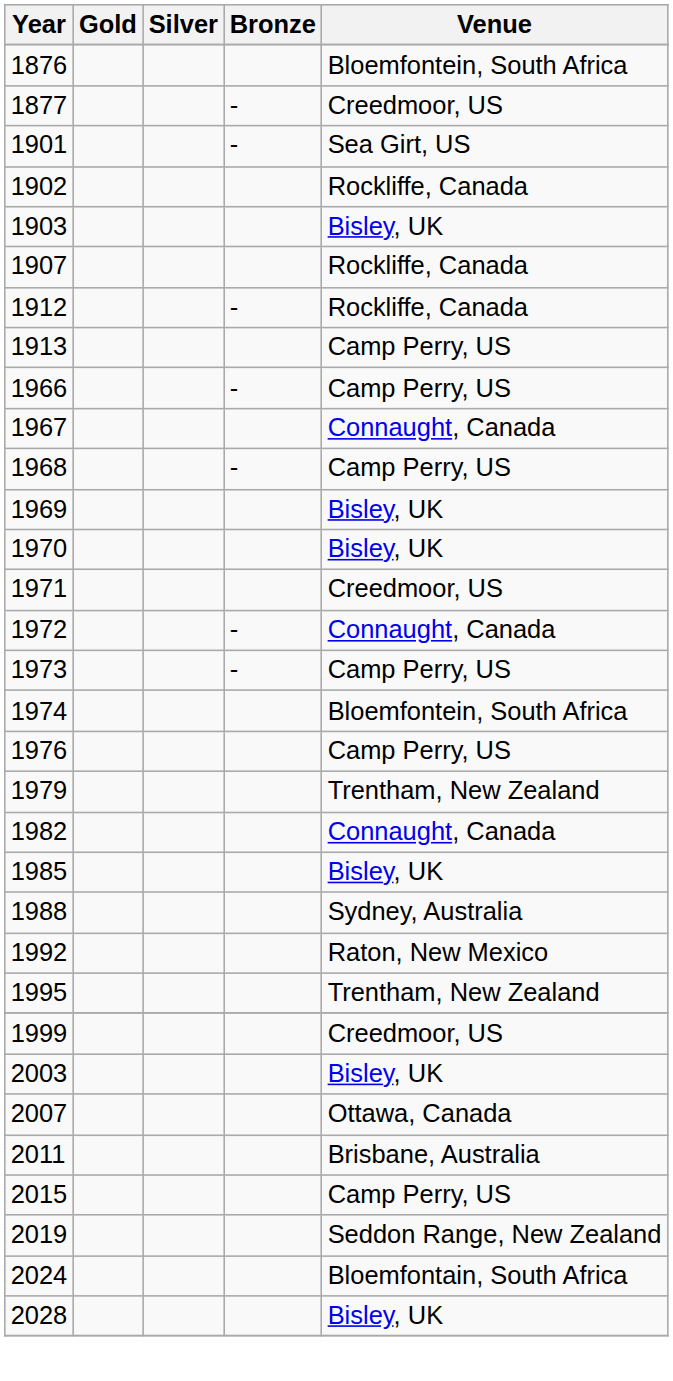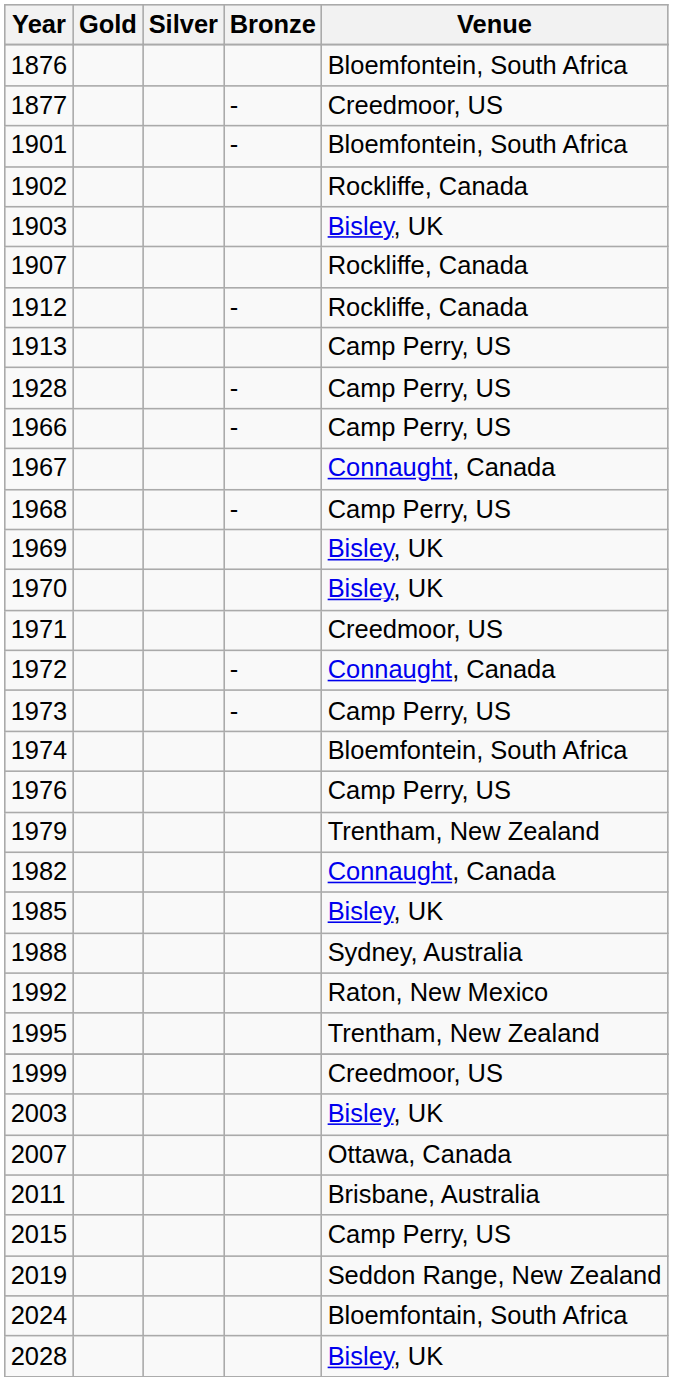1901 | Venue: Sea Girt, US -> Bloemfontein, South Africa
+ row: 1928 | - | Camp Perry, US
